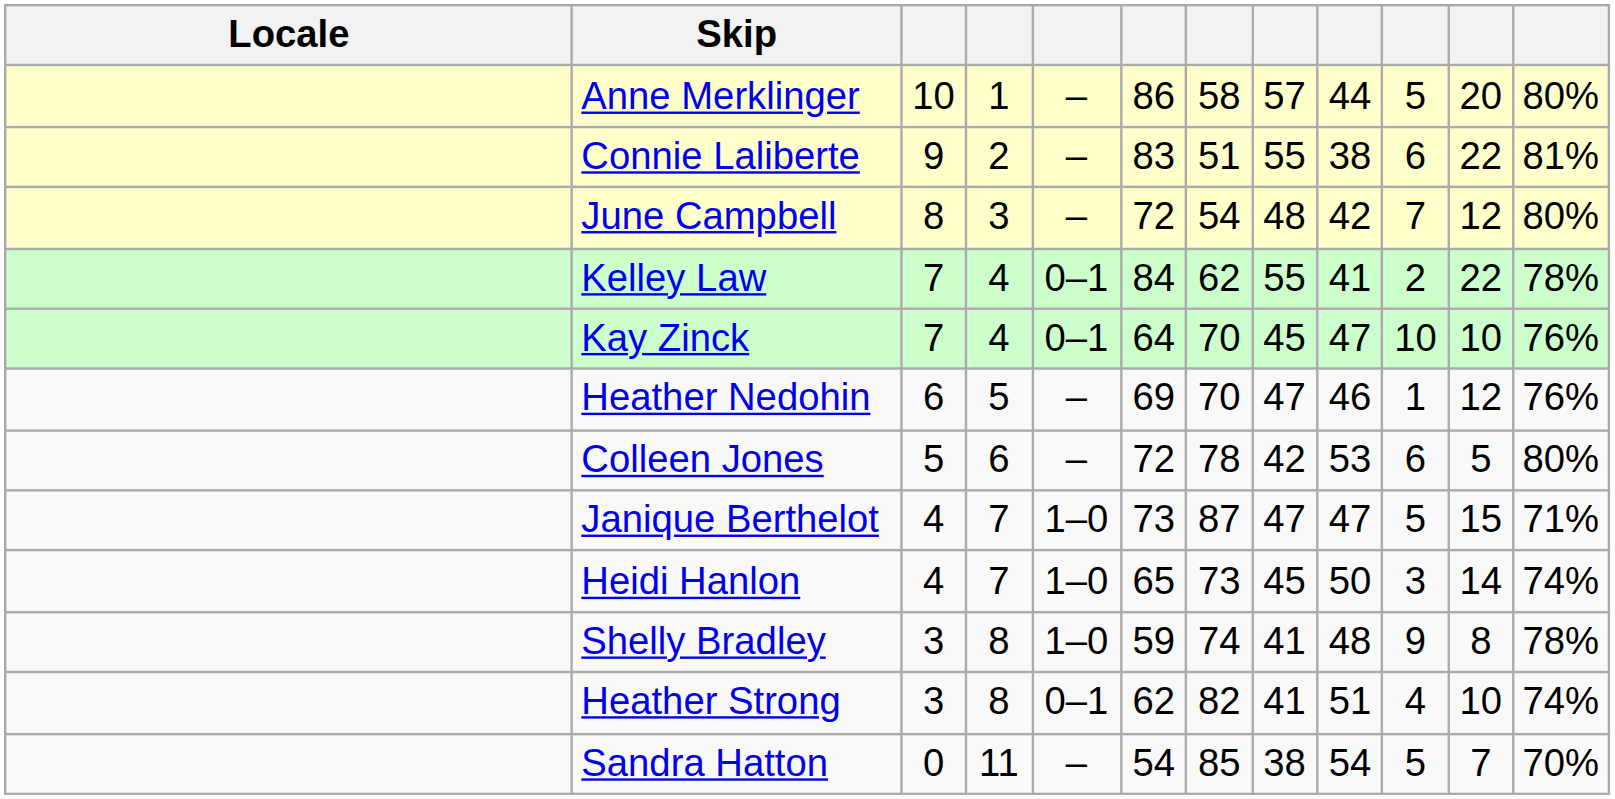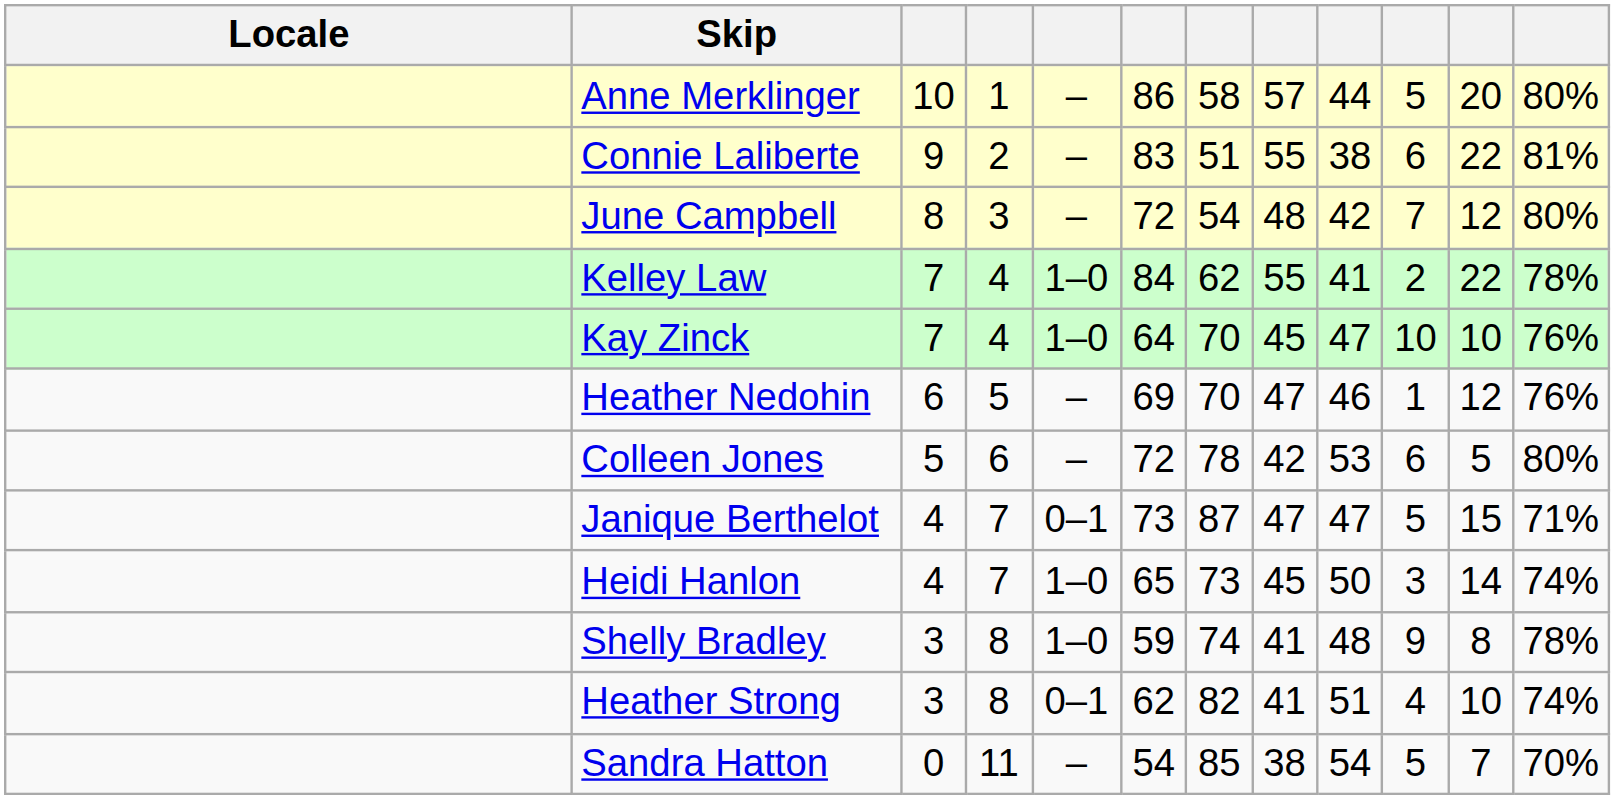Kelley Law | column 5: 0–1 -> 1–0
Kay Zinck | column 5: 0–1 -> 1–0
Janique Berthelot | column 5: 1–0 -> 0–1
